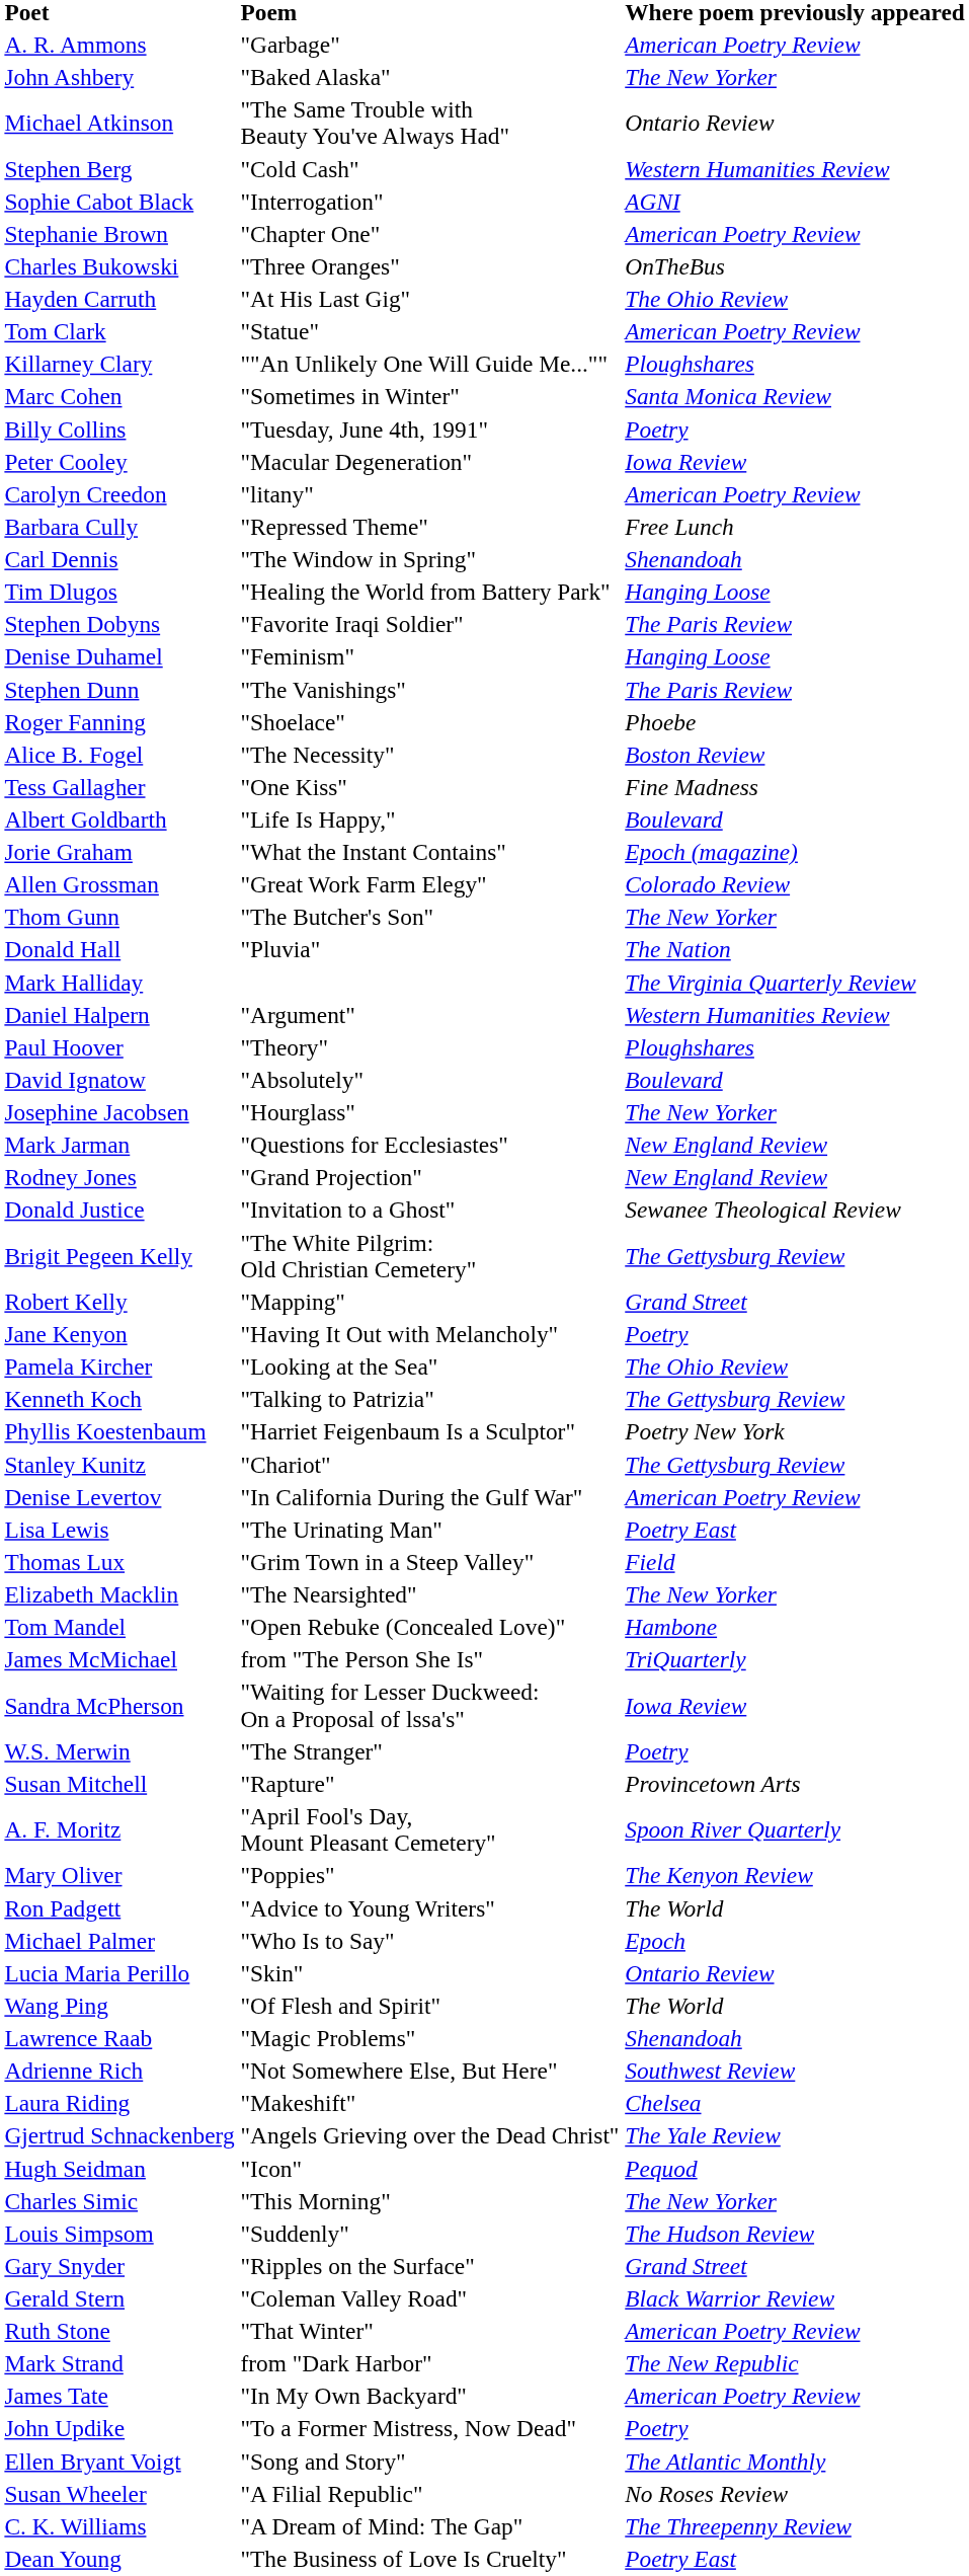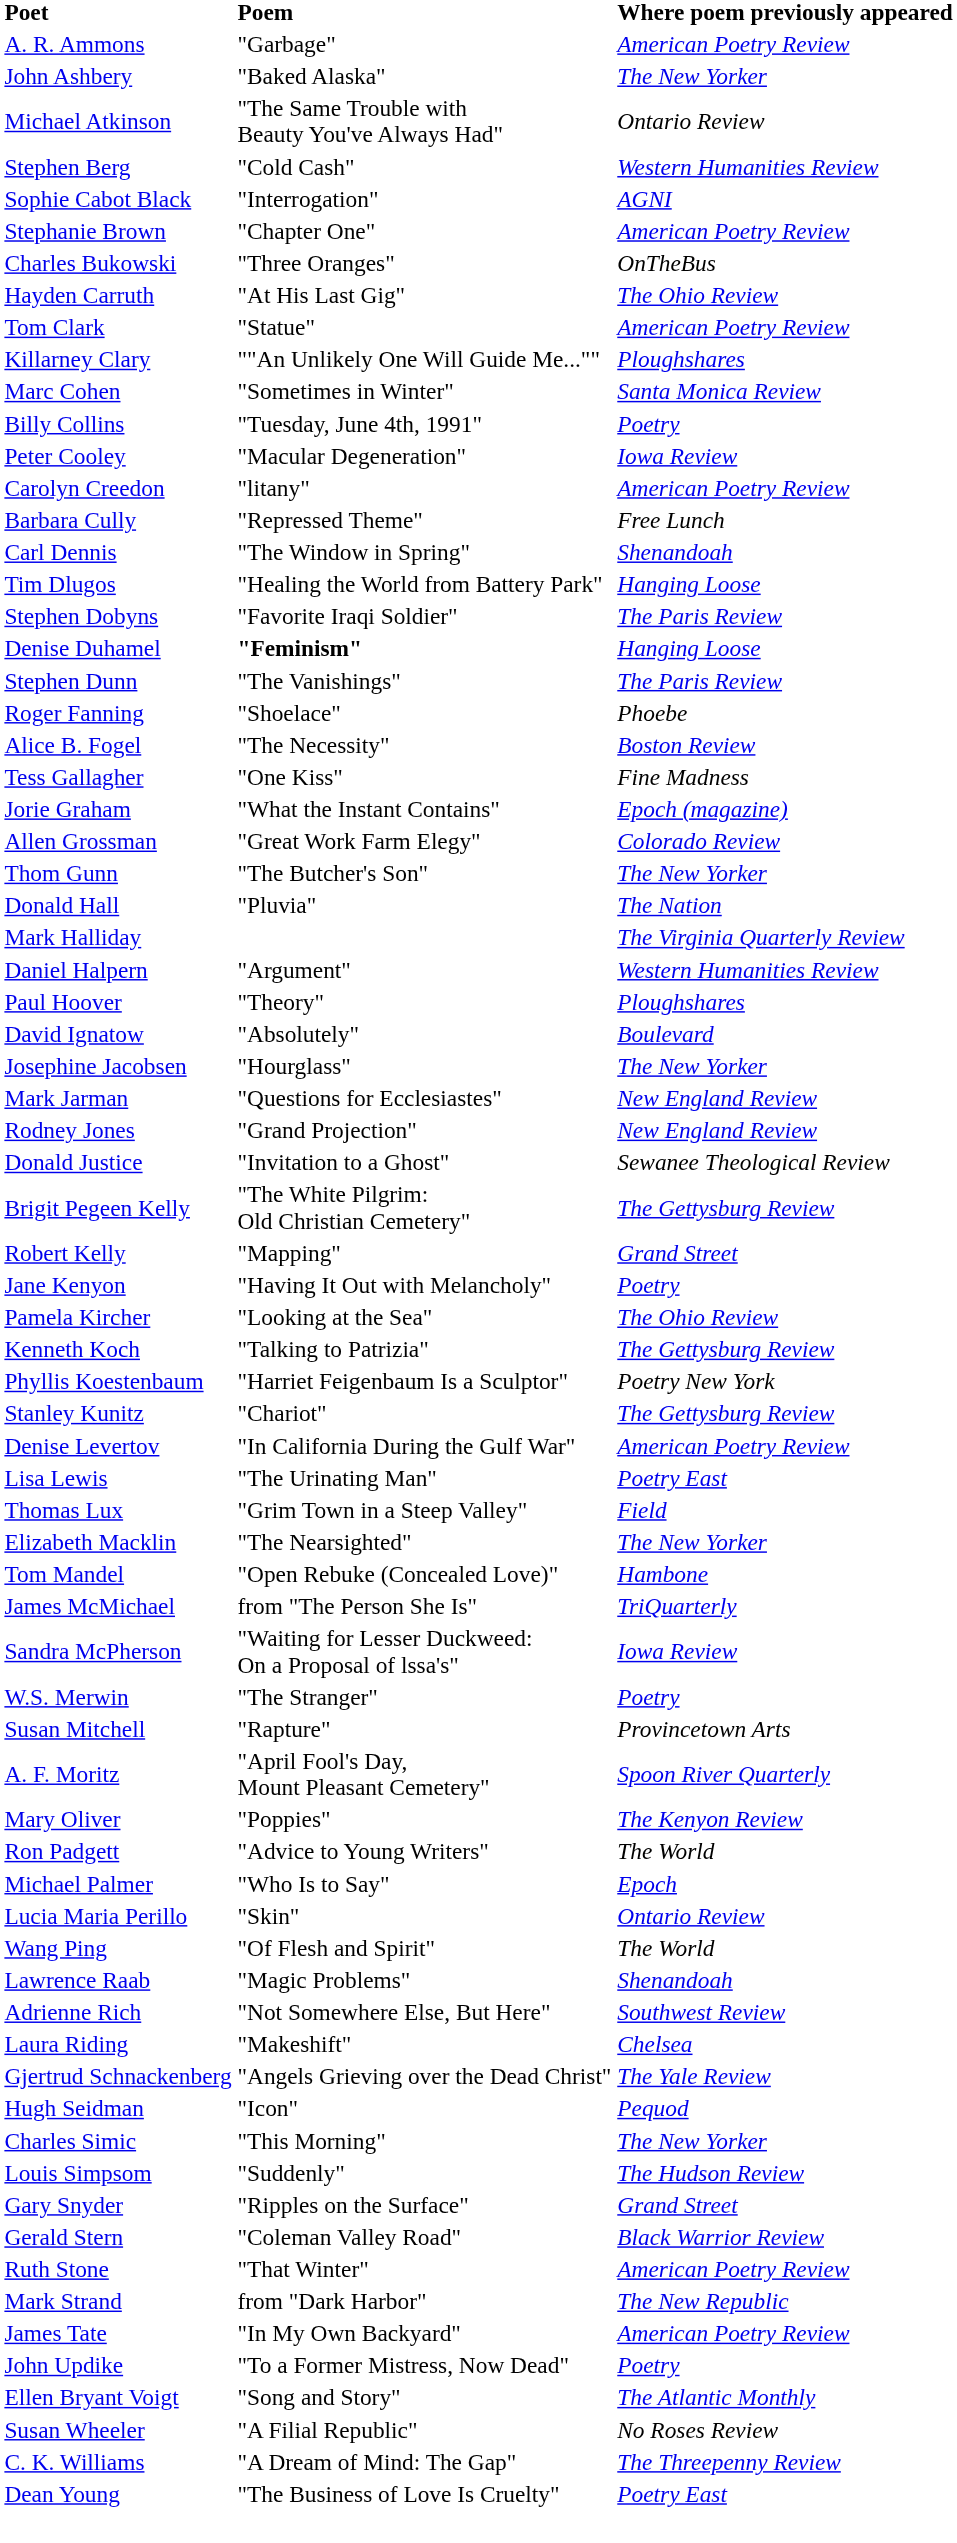Denise Duhamel | Poem: normal -> bold
- row: Albert Goldbarth | "Life Is Happy," | Boulevard
